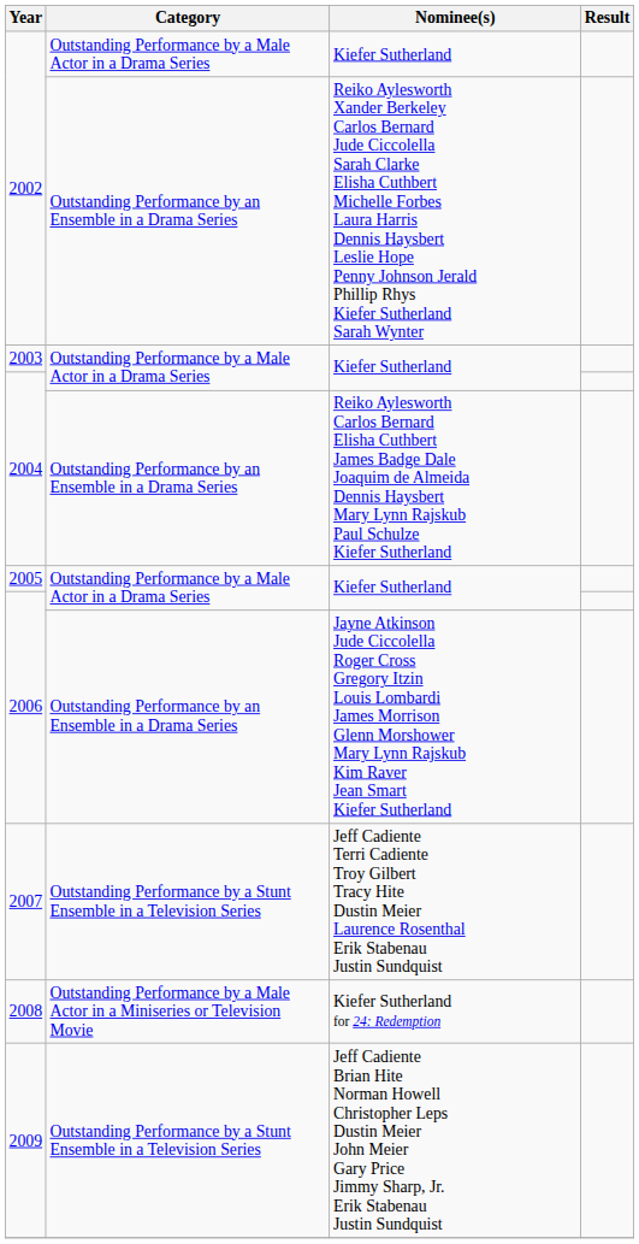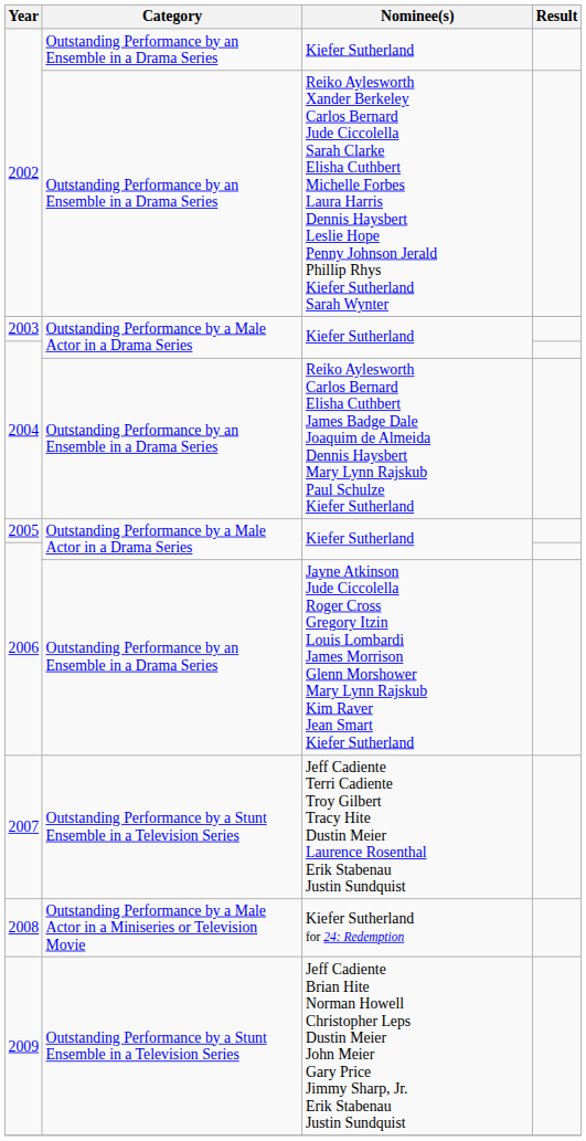2002 / Kiefer Sutherland | Category: Outstanding Performance by a Male Actor in a Drama Series -> Outstanding Performance by an Ensemble in a Drama Series
